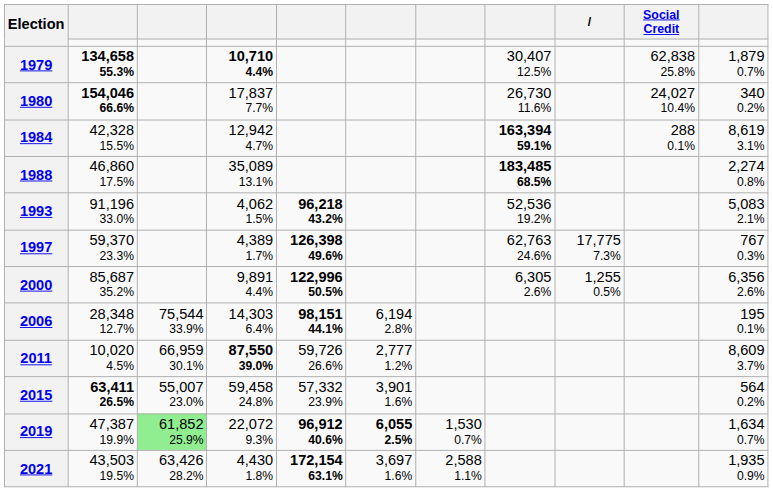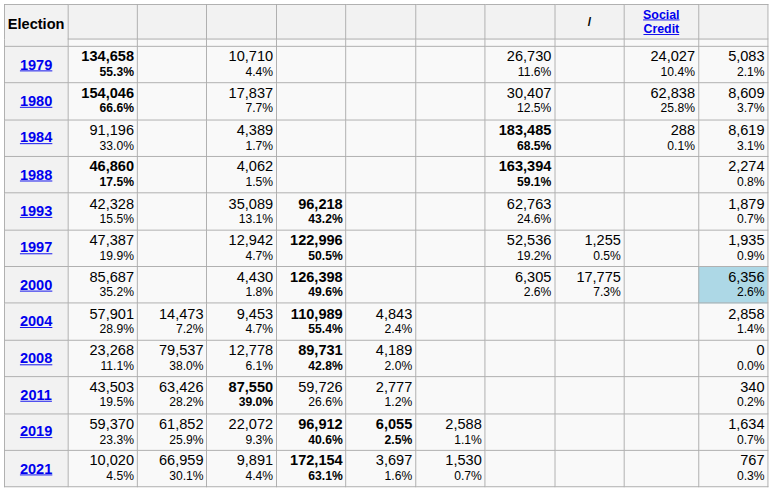1979 | column 4: bold -> normal
1979 | column 8: 30,407 12.5% -> 26,730 11.6%
1979 | Social Credit: 62,838 25.8% -> 24,027 10.4%
1979 | column 11: 1,879 0.7% -> 5,083 2.1%
1980 | column 8: 26,730 11.6% -> 30,407 12.5%
1980 | Social Credit: 24,027 10.4% -> 62,838 25.8%
1980 | column 11: 340 0.2% -> 8,609 3.7%
1984 | column 2: 42,328 15.5% -> 91,196 33.0%
1984 | column 4: 12,942 4.7% -> 4,389 1.7%
1984 | column 8: 163,394 59.1% -> 183,485 68.5%
1988 | column 2: normal -> bold
1988 | column 4: 35,089 13.1% -> 4,062 1.5%
1988 | column 8: 183,485 68.5% -> 163,394 59.1%
1993 | column 2: 91,196 33.0% -> 42,328 15.5%
1993 | column 4: 4,062 1.5% -> 35,089 13.1%
1993 | column 8: 52,536 19.2% -> 62,763 24.6%
1993 | column 11: 5,083 2.1% -> 1,879 0.7%
1997 | column 2: 59,370 23.3% -> 47,387 19.9%
1997 | column 4: 4,389 1.7% -> 12,942 4.7%
1997 | column 5: 126,398 49.6% -> 122,996 50.5%
1997 | column 8: 62,763 24.6% -> 52,536 19.2%
1997 | column 9: 17,775 7.3% -> 1,255 0.5%
1997 | column 11: 767 0.3% -> 1,935 0.9%
2000 | column 4: 9,891 4.4% -> 4,430 1.8%
2000 | column 5: 122,996 50.5% -> 126,398 49.6%
2000 | column 9: 1,255 0.5% -> 17,775 7.3%
2000 | column 11: no background -> lightblue background
+ row: 2004 | 57,901 28.9% | 14,473 7.2% | 9,453 4.7% | 110,989 55.4% | 4,843 2.4% | 2,858 1.4%
- row: 2006 | 28,348 12.7% | 75,544 33.9% | 14,303 6.4% | 98,151 44.1% | 6,194 2.8% | 195 0.1%
+ row: 2008 | 23,268 11.1% | 79,537 38.0% | 12,778 6.1% | 89,731 42.8% | 4,189 2.0% | 0 0.0%
2011 | column 2: 10,020 4.5% -> 43,503 19.5%
2011 | column 3: 66,959 30.1% -> 63,426 28.2%
2011 | column 11: 8,609 3.7% -> 340 0.2%
- row: 2015 | 63,411 26.5% | 55,007 23.0% | 59,458 24.8% | 57,332 23.9% | 3,901 1.6% | 564 0.2%
2019 | column 2: 47,387 19.9% -> 59,370 23.3%
2019 | column 3: lightgreen background -> no background
2019 | column 7: 1,530 0.7% -> 2,588 1.1%
2021 | column 2: 43,503 19.5% -> 10,020 4.5%
2021 | column 3: 63,426 28.2% -> 66,959 30.1%
2021 | column 4: 4,430 1.8% -> 9,891 4.4%
2021 | column 7: 2,588 1.1% -> 1,530 0.7%
2021 | column 11: 1,935 0.9% -> 767 0.3%
